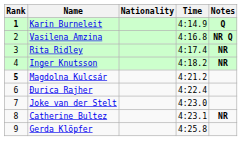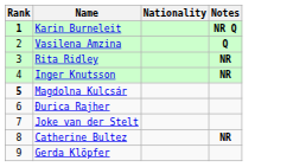- column: Time | 4:14.9 | 4:16.8 | 4:17.4 | 4:18.2 | 4:21.2 | 4:22.4 | 4:23.0 | 4:23.1 | 4:25.8
Karin Burneleit | Notes: Q -> NR Q
Vasilena Amzina | Notes: NR Q -> Q
